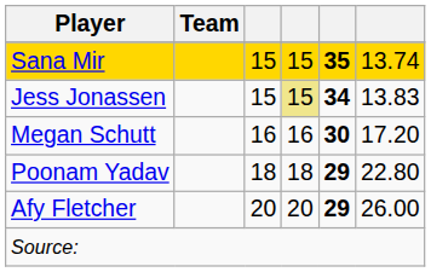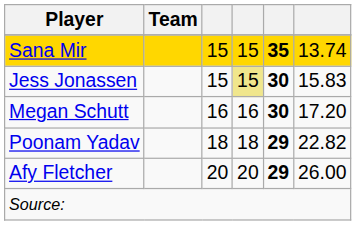Jess Jonassen | column 5: 34 -> 30
Jess Jonassen | column 6: 13.83 -> 15.83
Poonam Yadav | column 6: 22.80 -> 22.82
